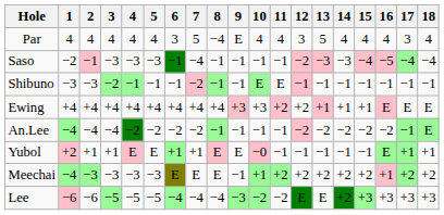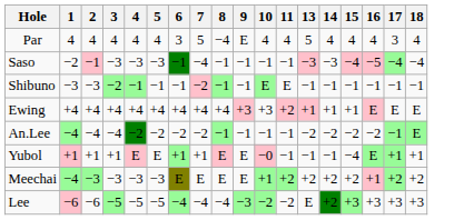- column: 12 | 3 | −2 | −1 | +2 | −2 | −1 | +2 | E
Yubol | 1: +2 -> +1
Yubol | 15: −1 -> −4
Meechai | 9: −1 -> E
